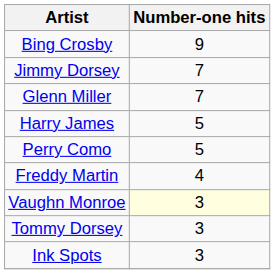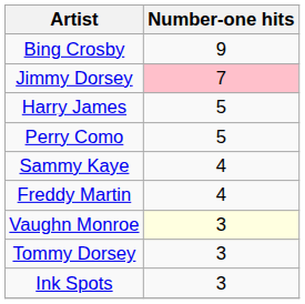Jimmy Dorsey | Number-one hits: no background -> pink background
- row: Glenn Miller | 7
+ row: Sammy Kaye | 4
